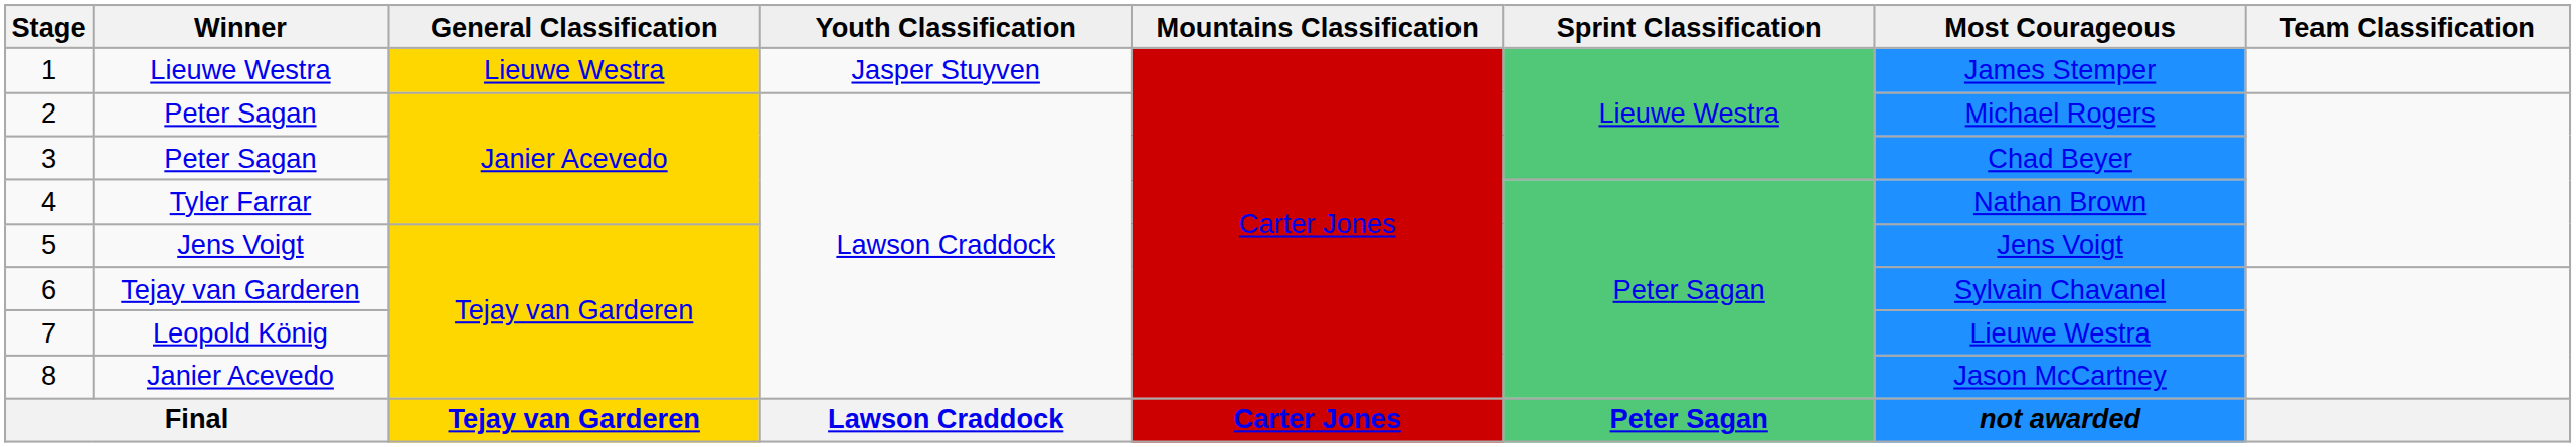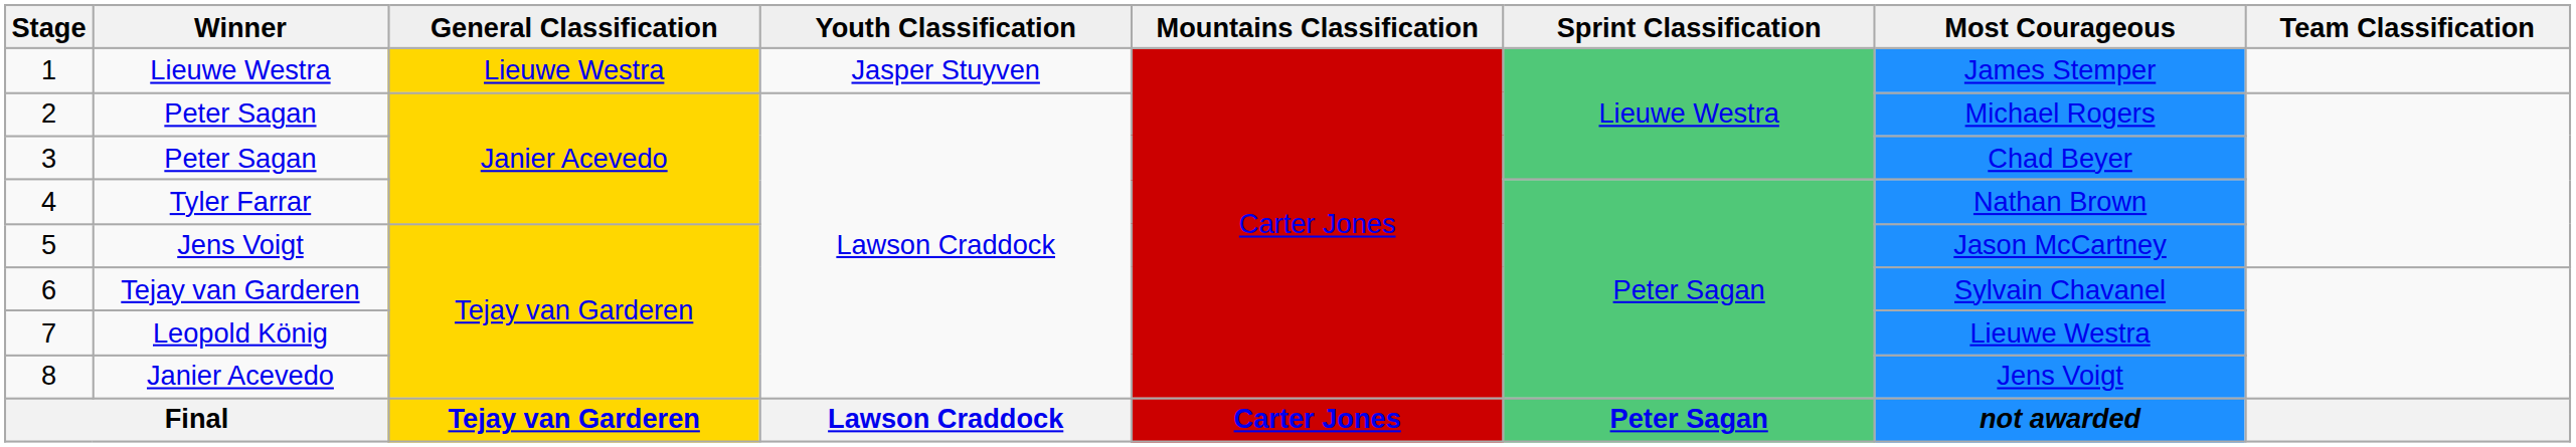5 | Most Courageous: Jens Voigt -> Jason McCartney
8 | Most Courageous: Jason McCartney -> Jens Voigt
